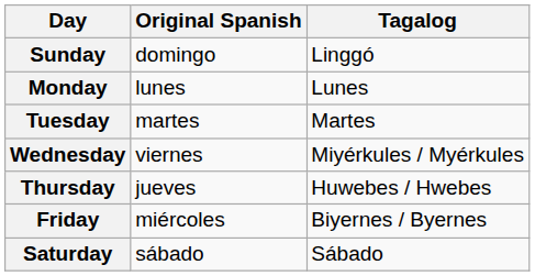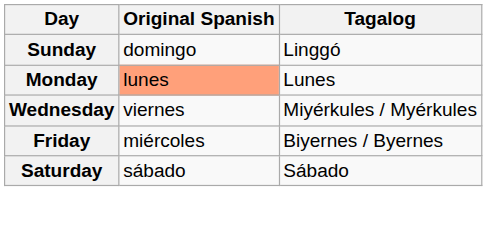Monday | Original Spanish: no background -> lightsalmon background
- row: Tuesday | martes | Martes
- row: Thursday | jueves | Huwebes / Hwebes
